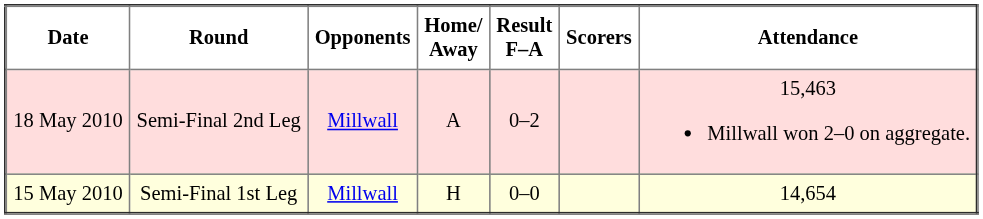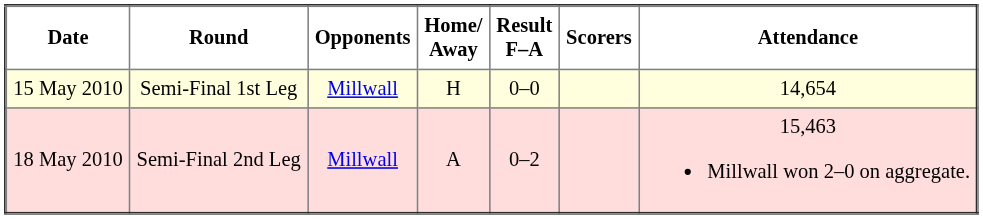rows swapped: 15 May 2010 <-> 18 May 2010
